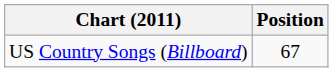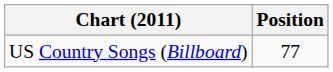US Country Songs (Billboard) | Position: 67 -> 77
